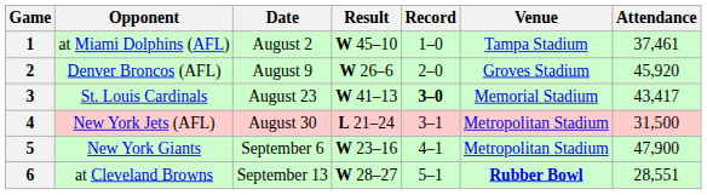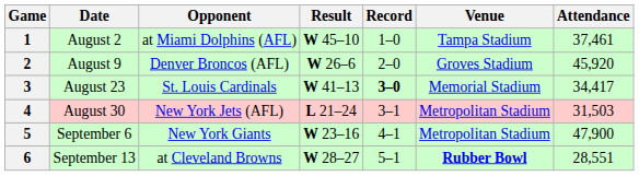columns swapped: Date <-> Opponent
3 | Attendance: 43,417 -> 34,417
4 | Attendance: 31,500 -> 31,503
